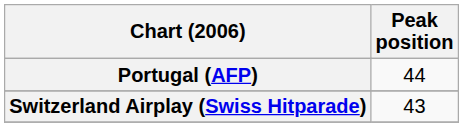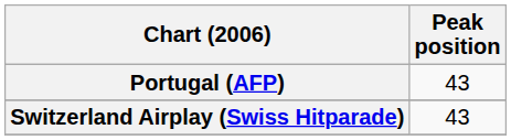Portugal (AFP) | Peak position: 44 -> 43
